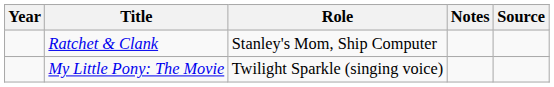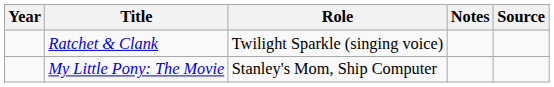Ratchet & Clank | Role: Stanley's Mom, Ship Computer -> Twilight Sparkle (singing voice)
My Little Pony: The Movie | Role: Twilight Sparkle (singing voice) -> Stanley's Mom, Ship Computer
